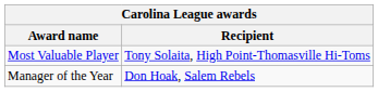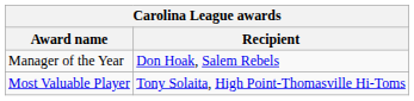rows swapped: Most Valuable Player <-> Manager of the Year
